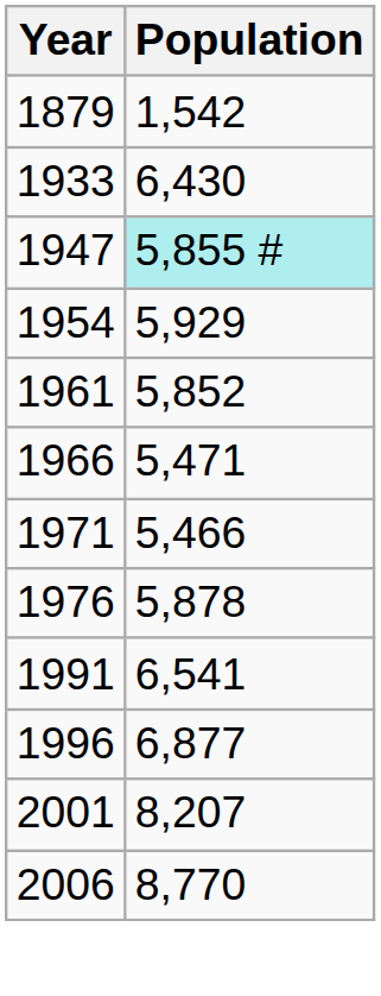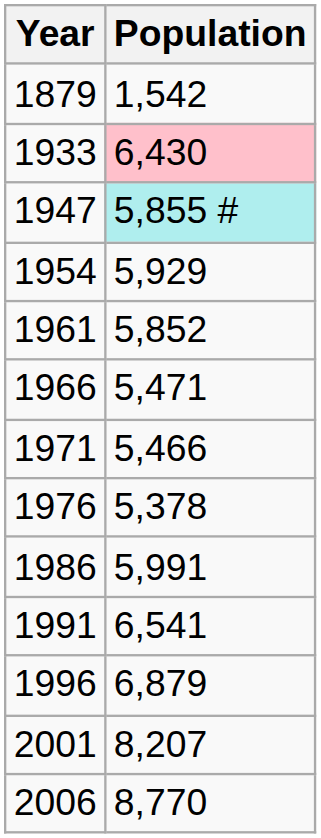1933 | Population: no background -> pink background
1976 | Population: 5,878 -> 5,378
+ row: 1986 | 5,991
1996 | Population: 6,877 -> 6,879
